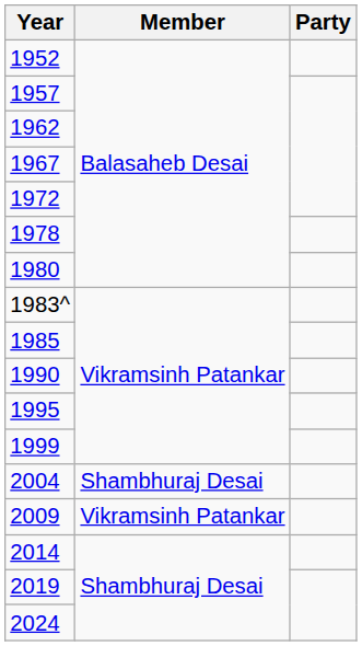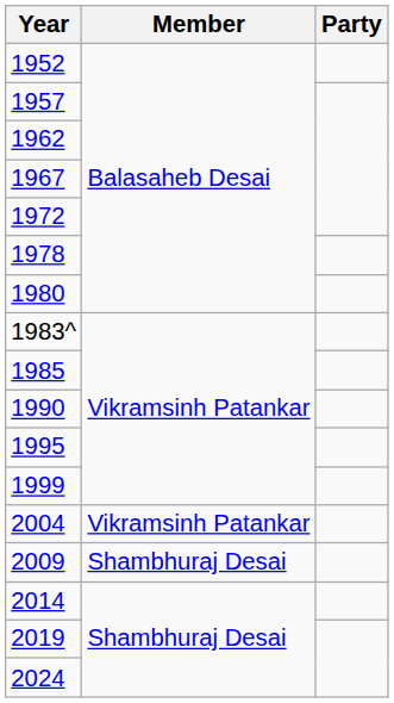2004 | Member: Shambhuraj Desai -> Vikramsinh Patankar
2009 | Member: Vikramsinh Patankar -> Shambhuraj Desai
